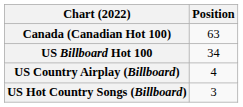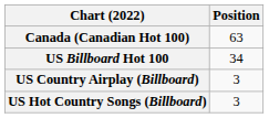US Country Airplay (Billboard) | Position: 4 -> 3
